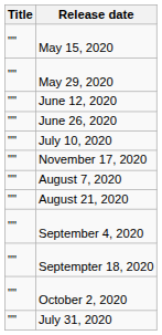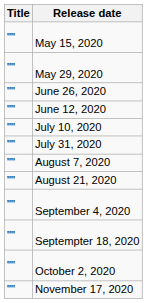rows swapped: June 12, 2020 <-> June 26, 2020
rows swapped: July 31, 2020 <-> November 17, 2020
